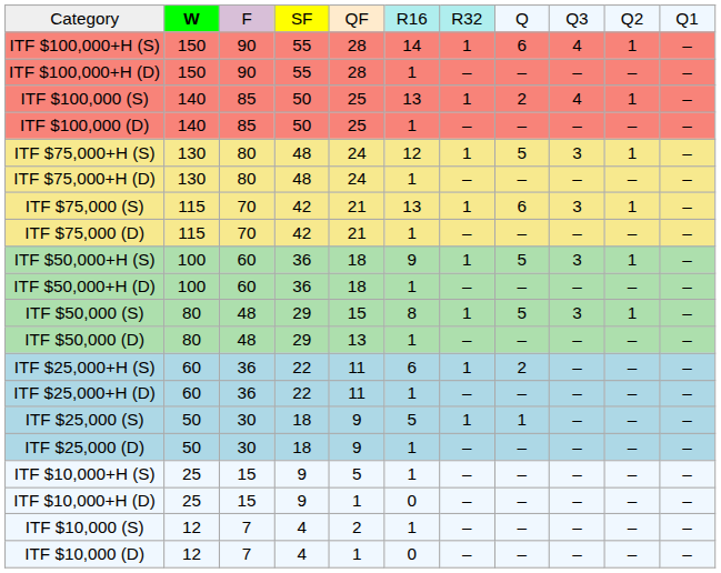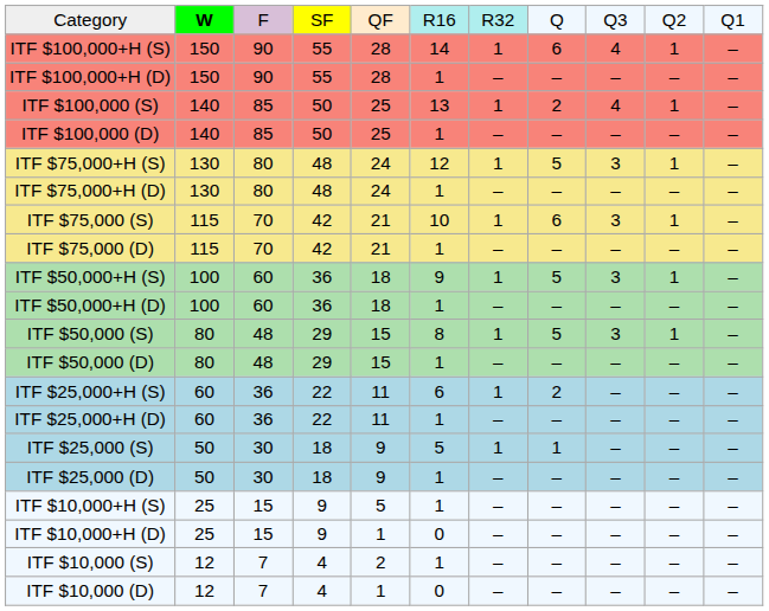ITF $75,000 (S) | column 6: 13 -> 10
ITF $50,000 (D) | column 5: 13 -> 15
